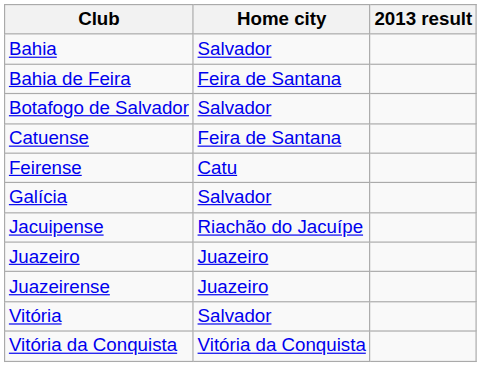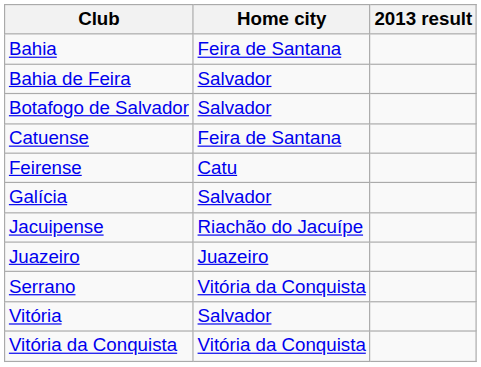Bahia | Home city: Salvador -> Feira de Santana
Bahia de Feira | Home city: Feira de Santana -> Salvador
- row: Juazeirense | Juazeiro
+ row: Serrano | Vitória da Conquista
